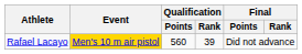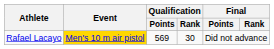Rafael Lacayo | Qualification / Points: 560 -> 569
Rafael Lacayo | Qualification / Rank: 39 -> 30
